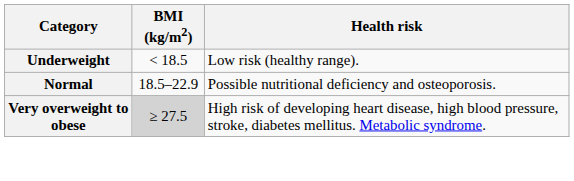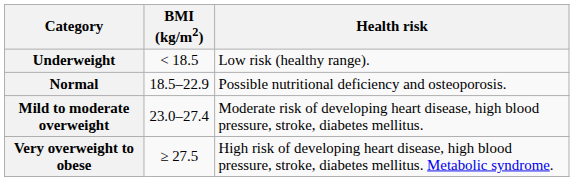+ row: Mild to moderate overweight | 23.0–27.4 | Moderate risk of developing heart disease, high blood pressure, stroke, diabetes mellitus.
Very overweight to obese | BMI (kg/m2): lightgrey background -> no background
